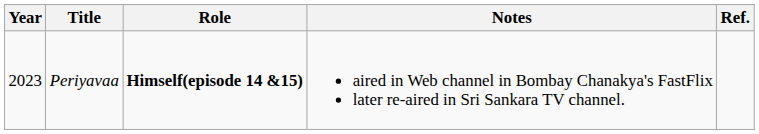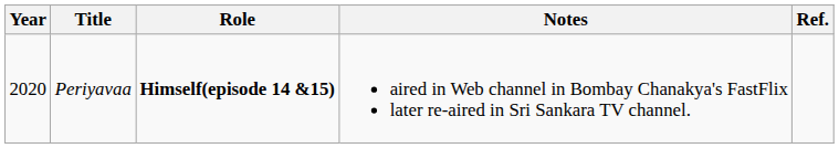Periyavaa | Year: 2023 -> 2020
